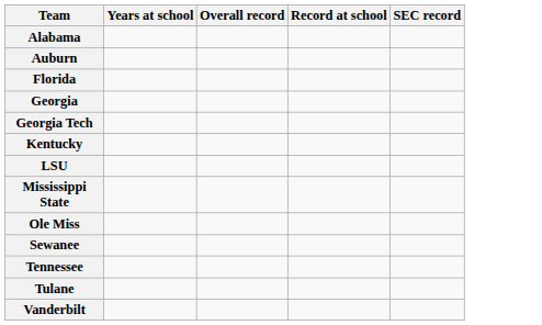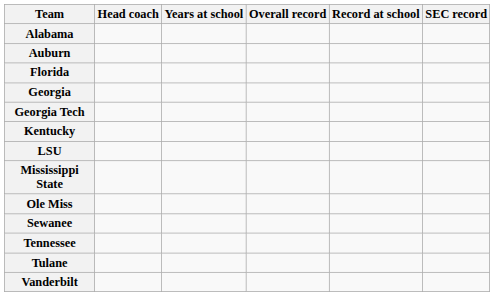+ column: Head coach
